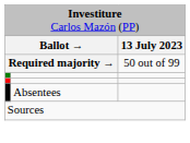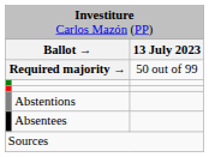+ row: Abstentions
